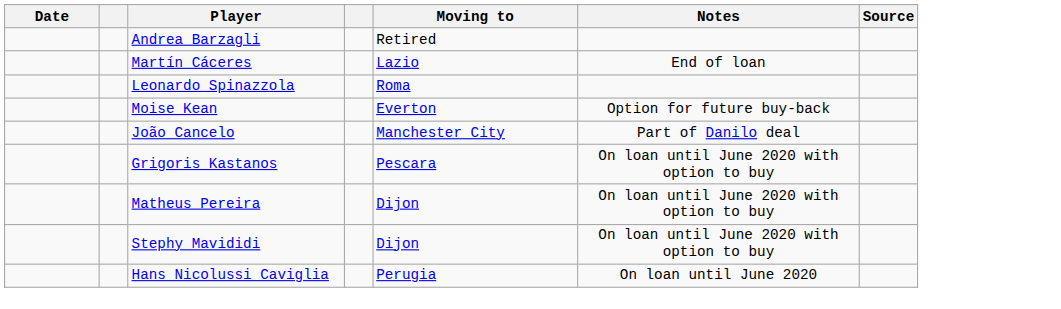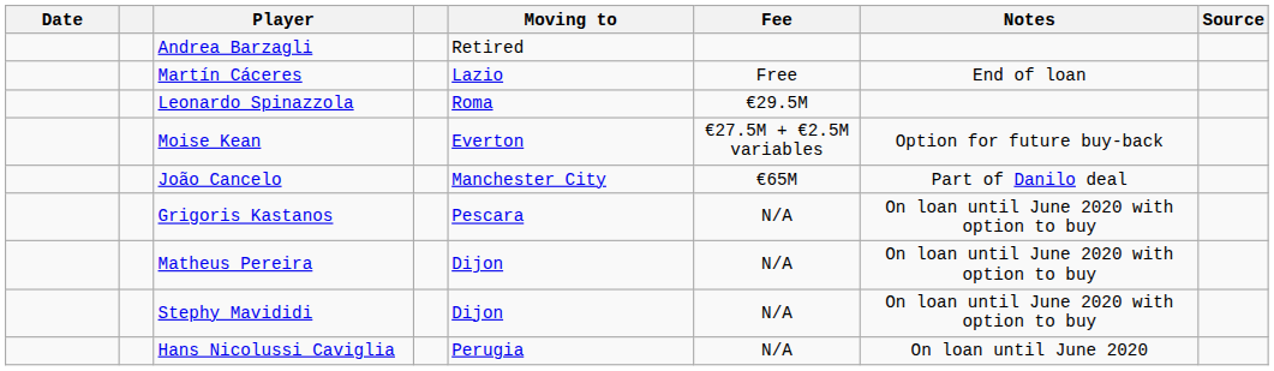+ column: Fee | Free | €29.5M | €27.5M + €2.5M variables | €65M | N/A | N/A | N/A | N/A
